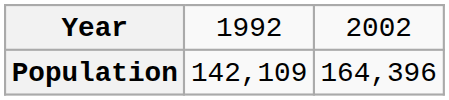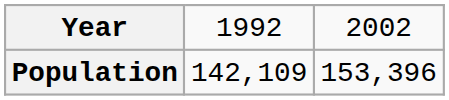Population | column 3: 164,396 -> 153,396
